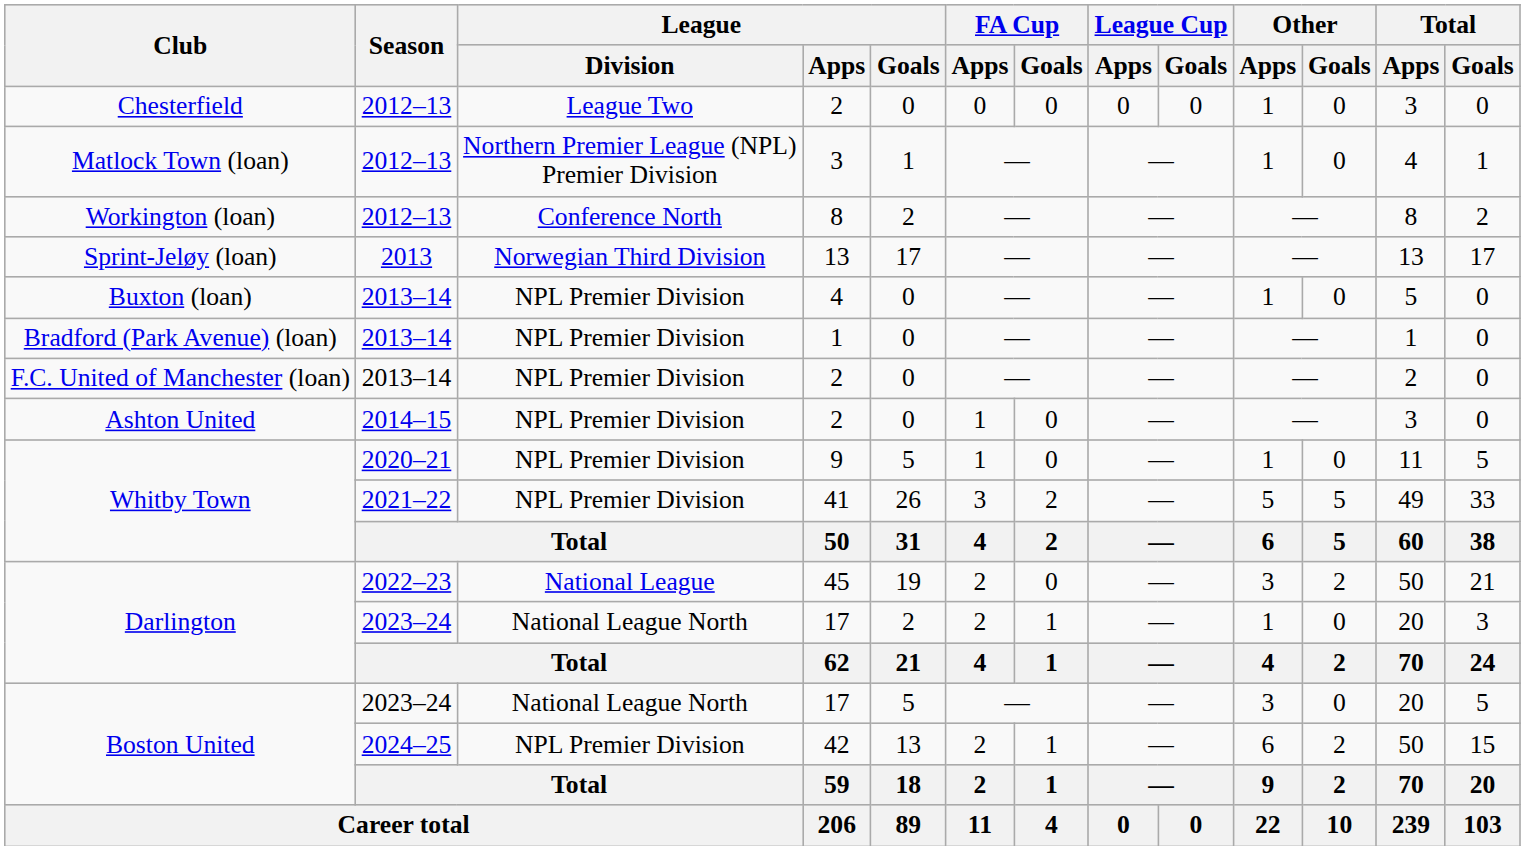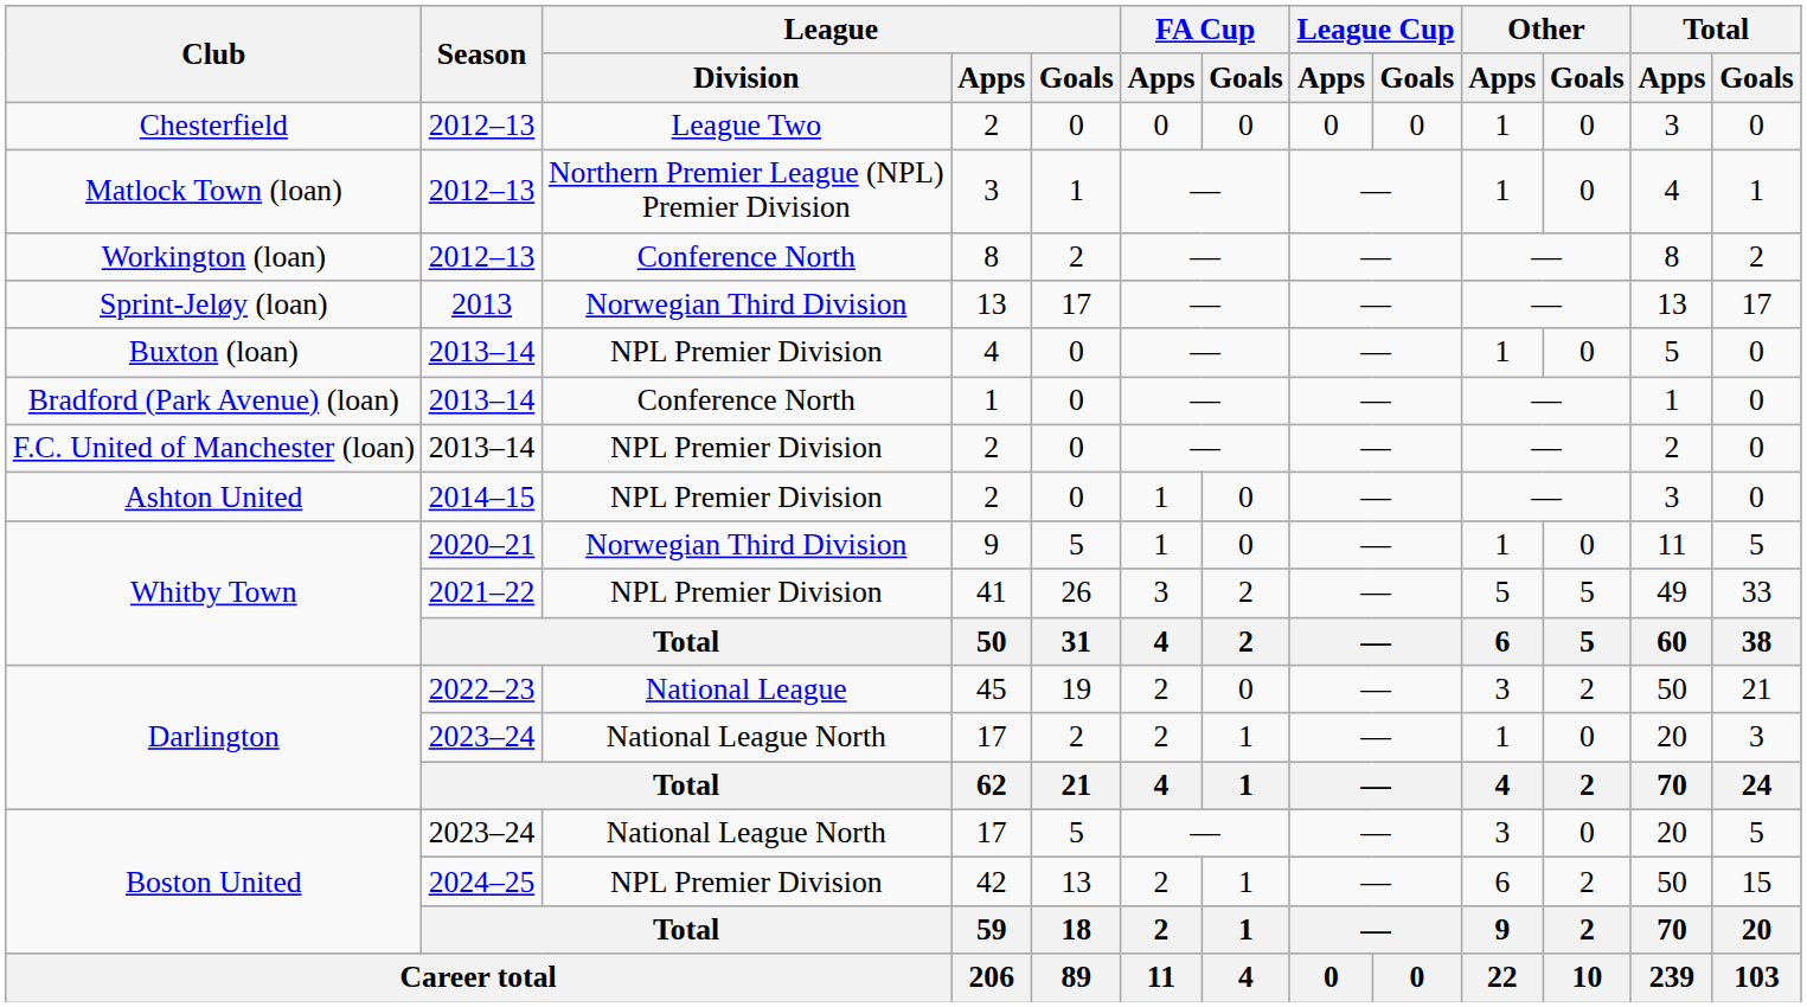Bradford (Park Avenue) (loan) | League / Division: NPL Premier Division -> Conference North
Whitby Town / 9 | League / Division: NPL Premier Division -> Norwegian Third Division
